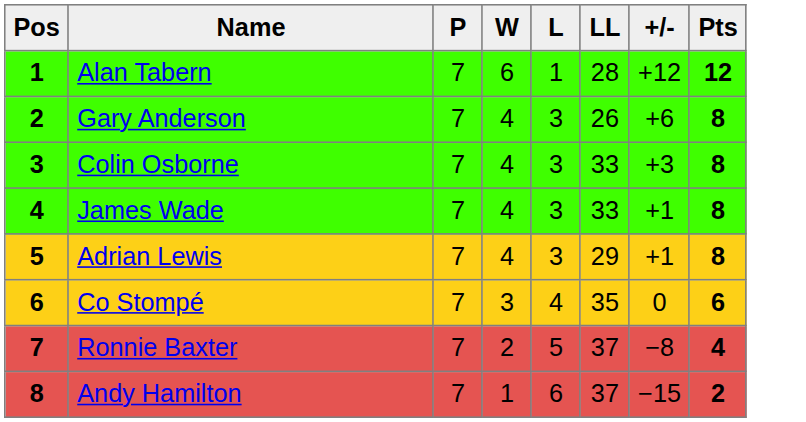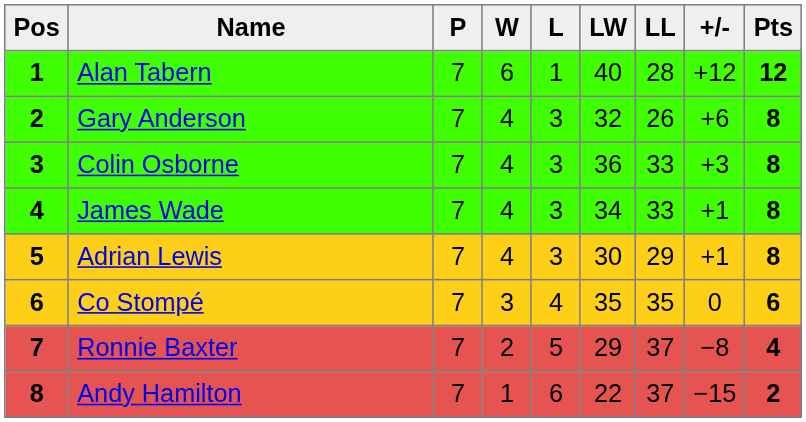+ column: LW | 40 | 32 | 36 | 34 | 30 | 35 | 29 | 22
